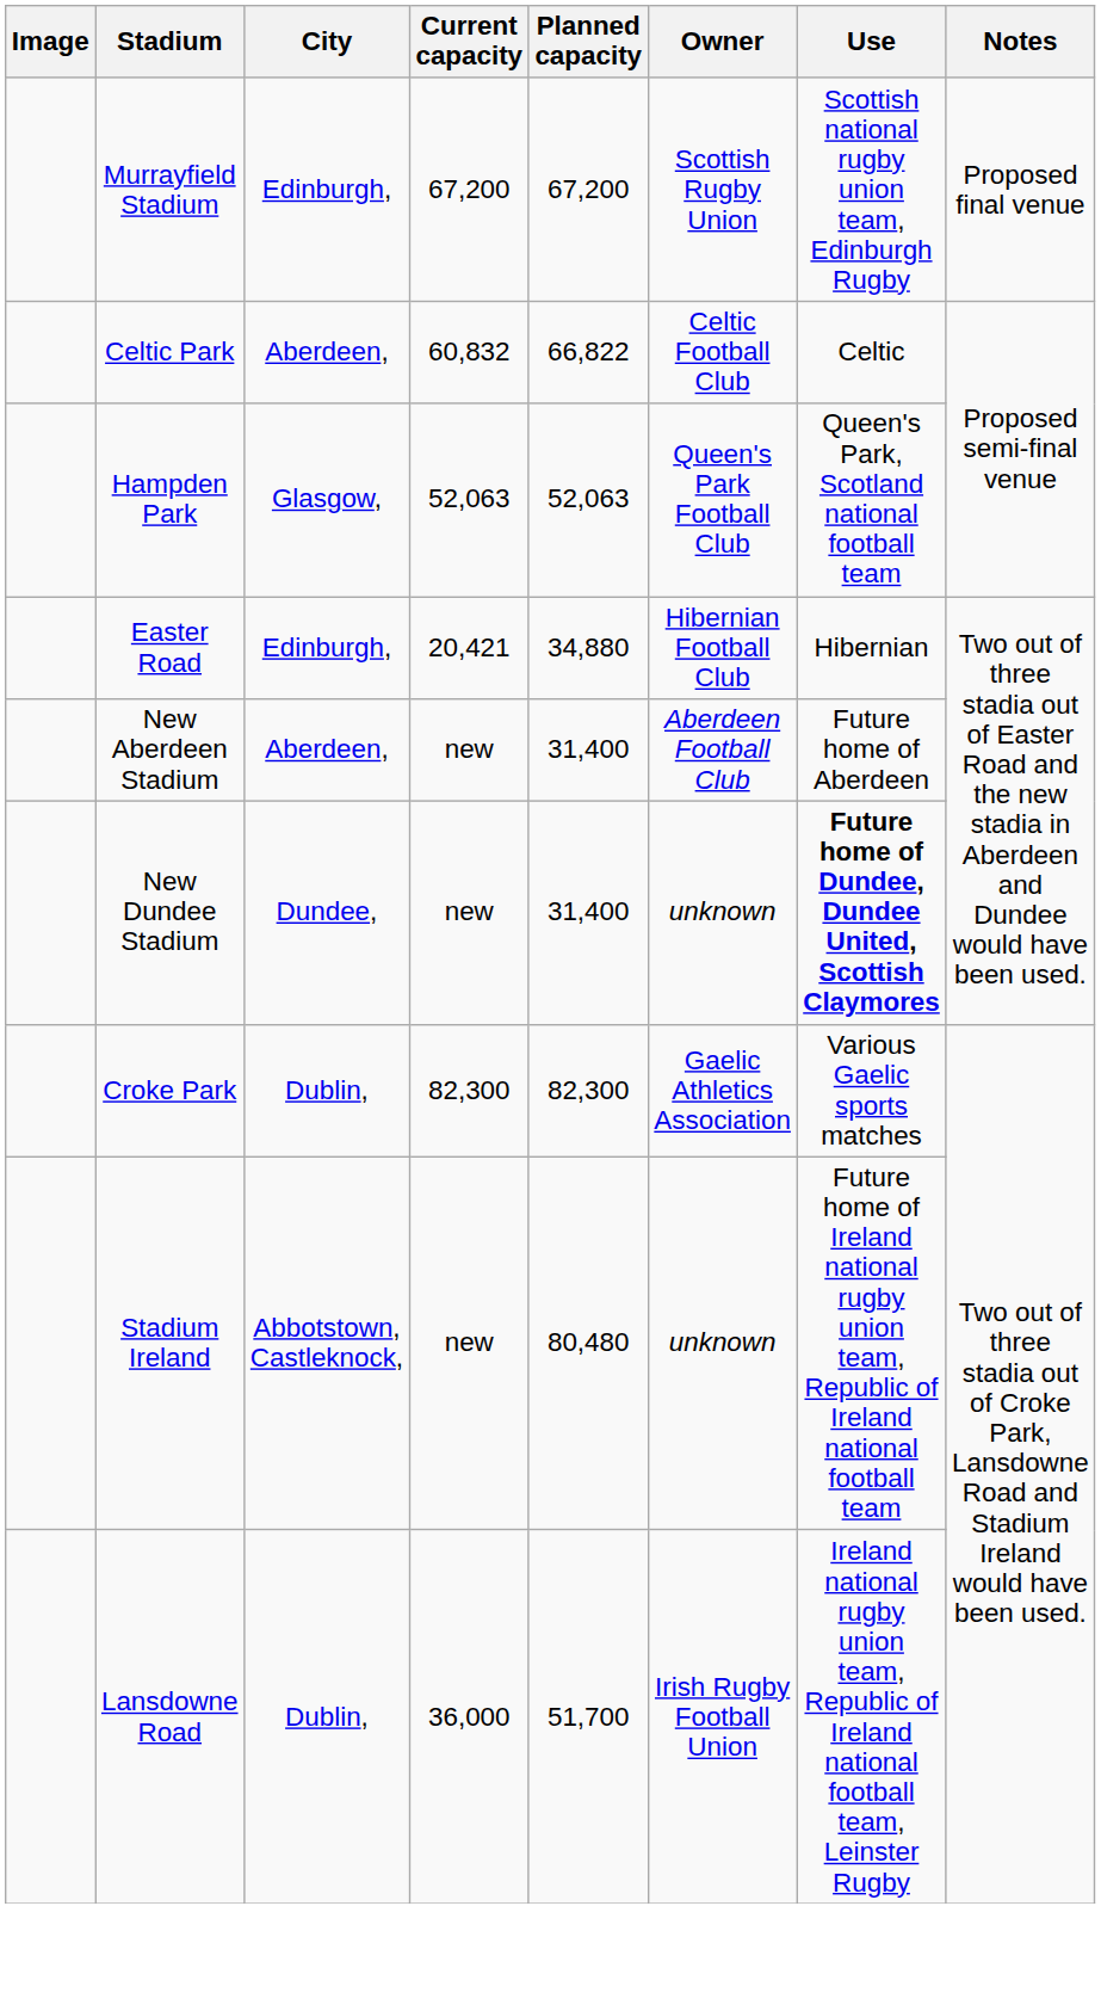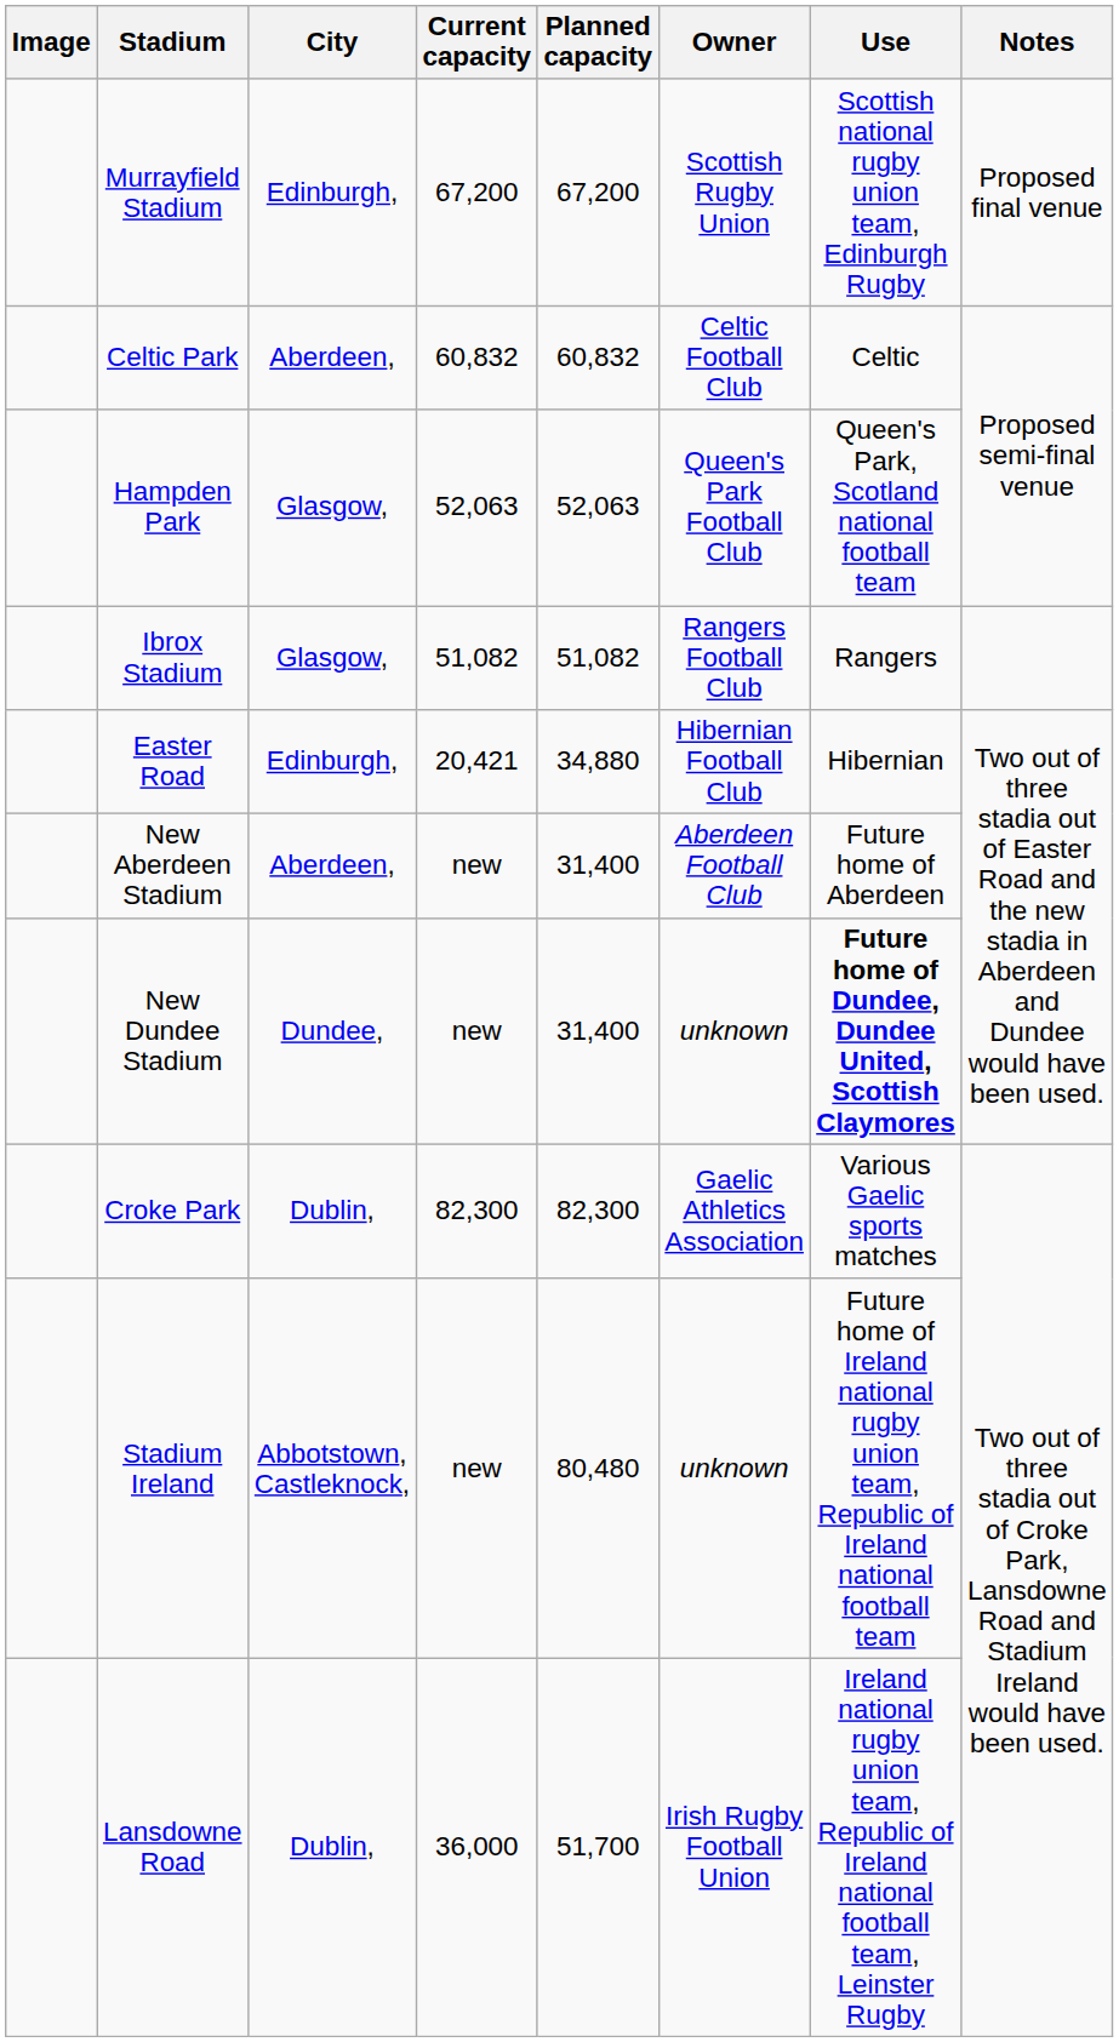Celtic Park | Planned capacity: 66,822 -> 60,832
+ row: Ibrox Stadium | Glasgow, | 51,082 | 51,082 | Rangers Football Club | Rangers
